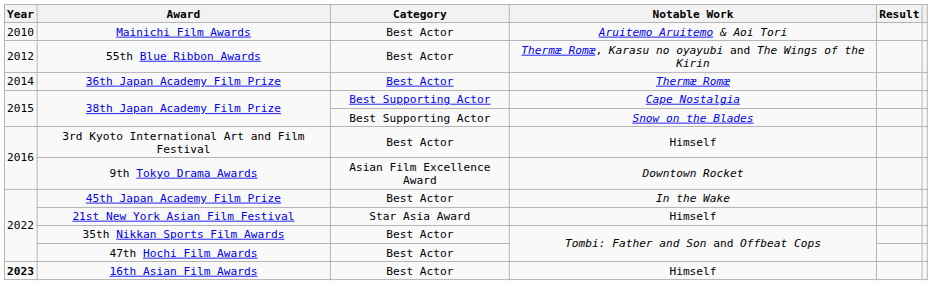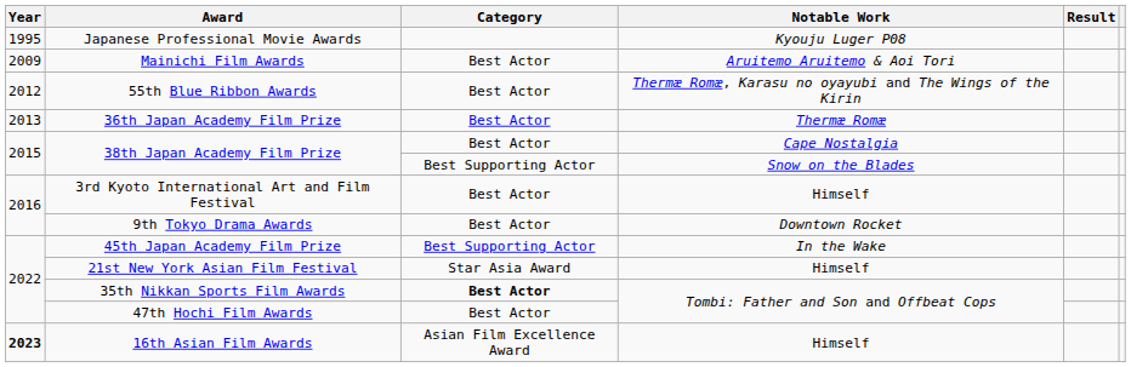+ row: 1995 | Japanese Professional Movie Awards | Kyouju Luger P08
Mainichi Film Awards | Year: 2010 -> 2009
36th Japan Academy Film Prize | Year: 2014 -> 2013
38th Japan Academy Film Prize / Cape Nostalgia | Category: Best Supporting Actor -> Best Actor
9th Tokyo Drama Awards | Category: Asian Film Excellence Award -> Best Actor
45th Japan Academy Film Prize | Category: Best Actor -> Best Supporting Actor
35th Nikkan Sports Film Awards | Category: normal -> bold
16th Asian Film Awards | Category: Best Actor -> Asian Film Excellence Award
